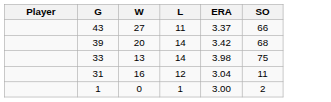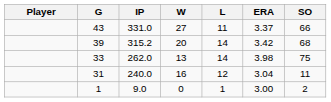+ column: IP | 331.0 | 315.2 | 262.0 | 240.0 | 9.0
